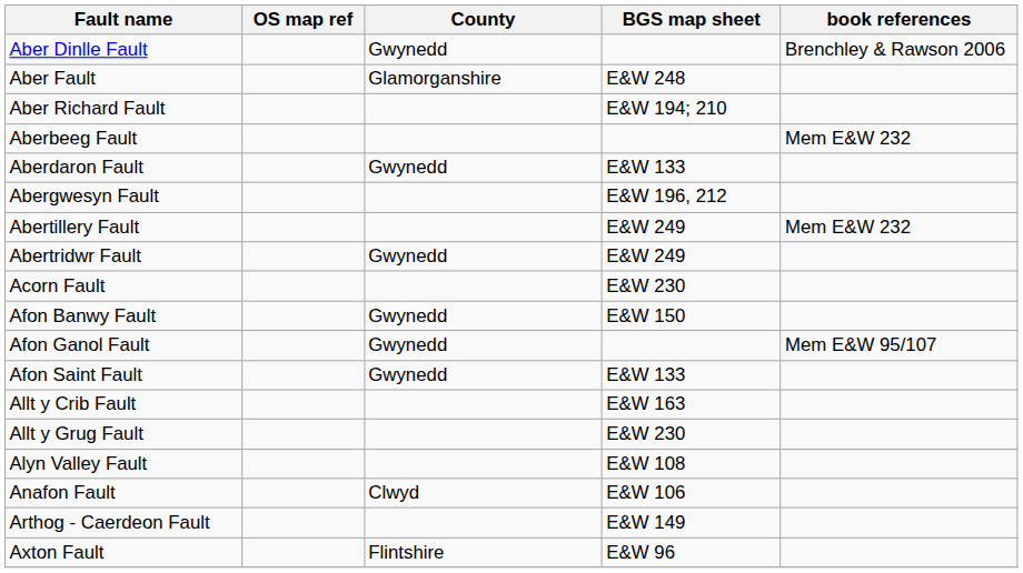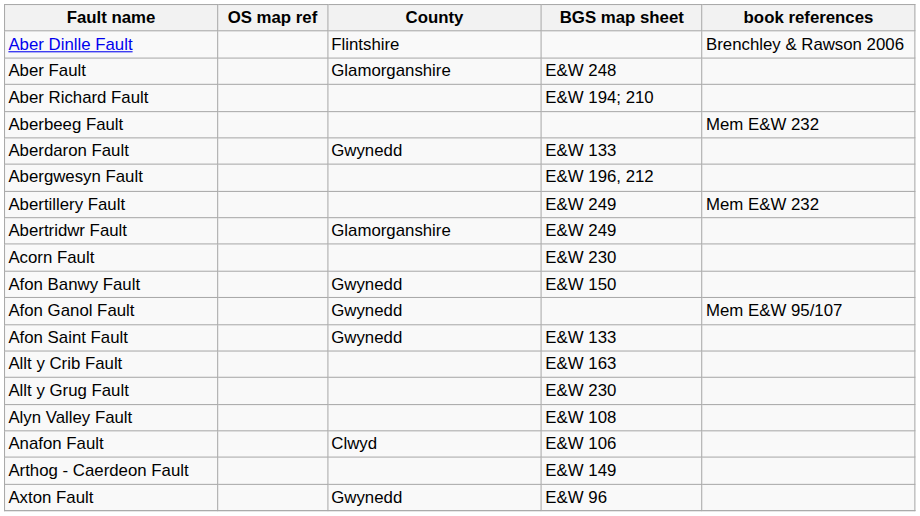Aber Dinlle Fault | County: Gwynedd -> Flintshire
Abertridwr Fault | County: Gwynedd -> Glamorganshire
Axton Fault | County: Flintshire -> Gwynedd
